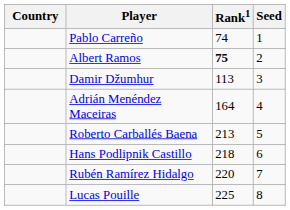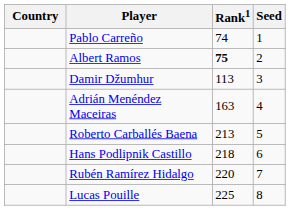Adrián Menéndez Maceiras | Rank1: 164 -> 163
